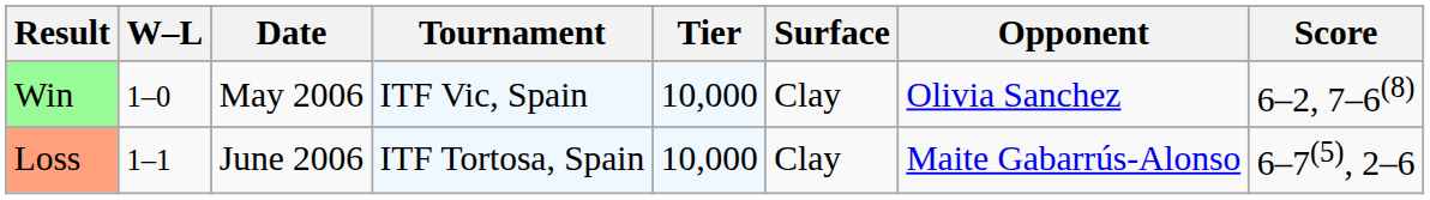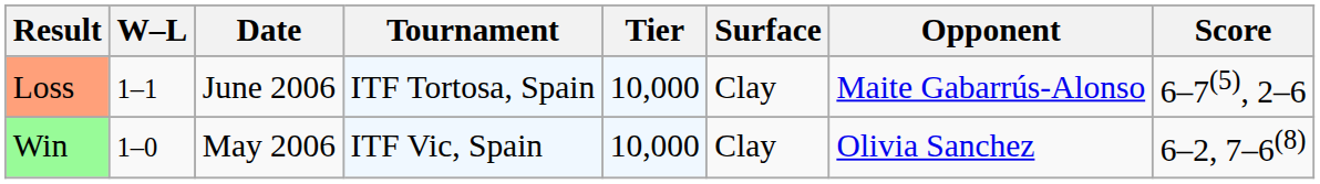rows swapped: Win <-> Loss
